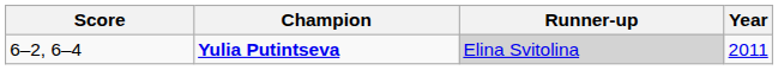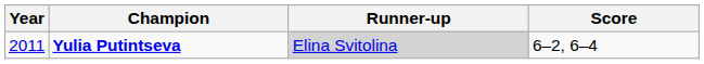columns swapped: Year <-> Score
